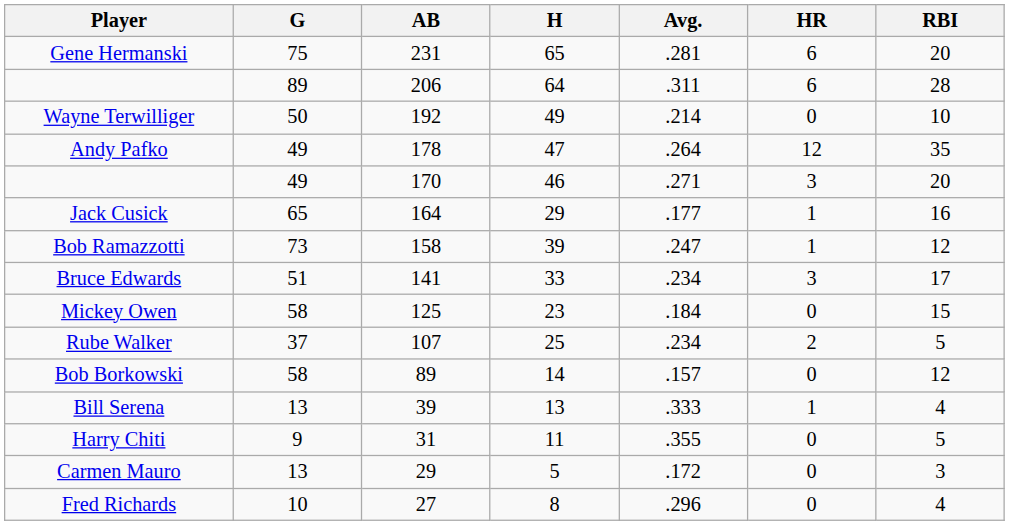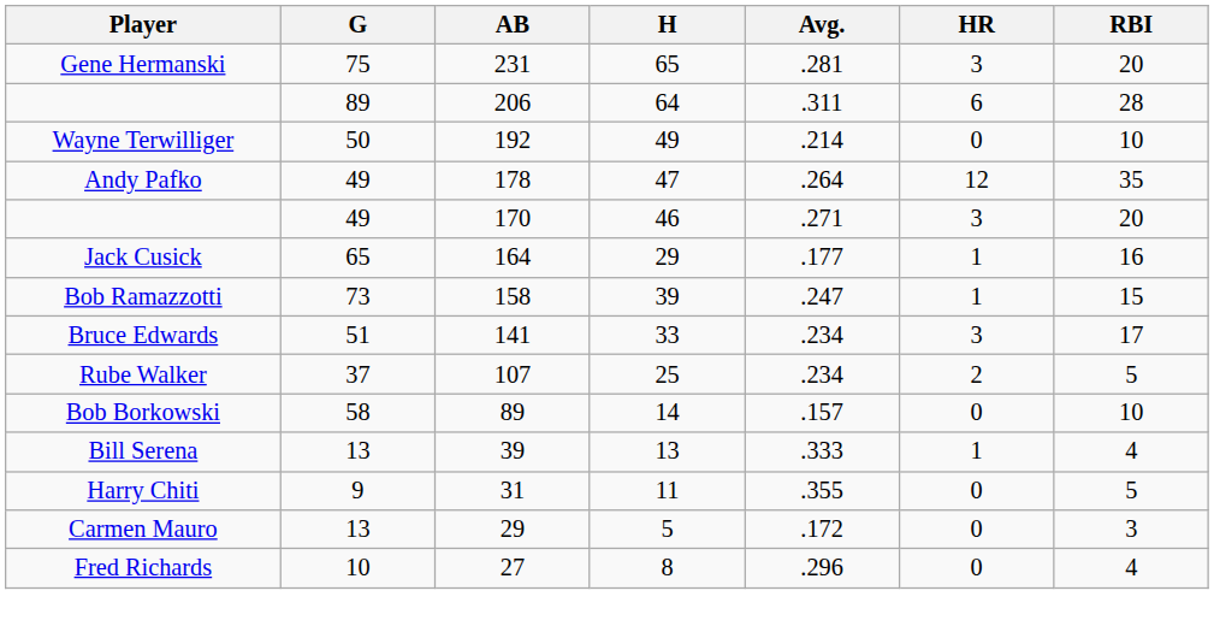Gene Hermanski | HR: 6 -> 3
Bob Ramazzotti | RBI: 12 -> 15
- row: Mickey Owen | 58 | 125 | 23 | .184 | 0 | 15
Bob Borkowski | RBI: 12 -> 10
